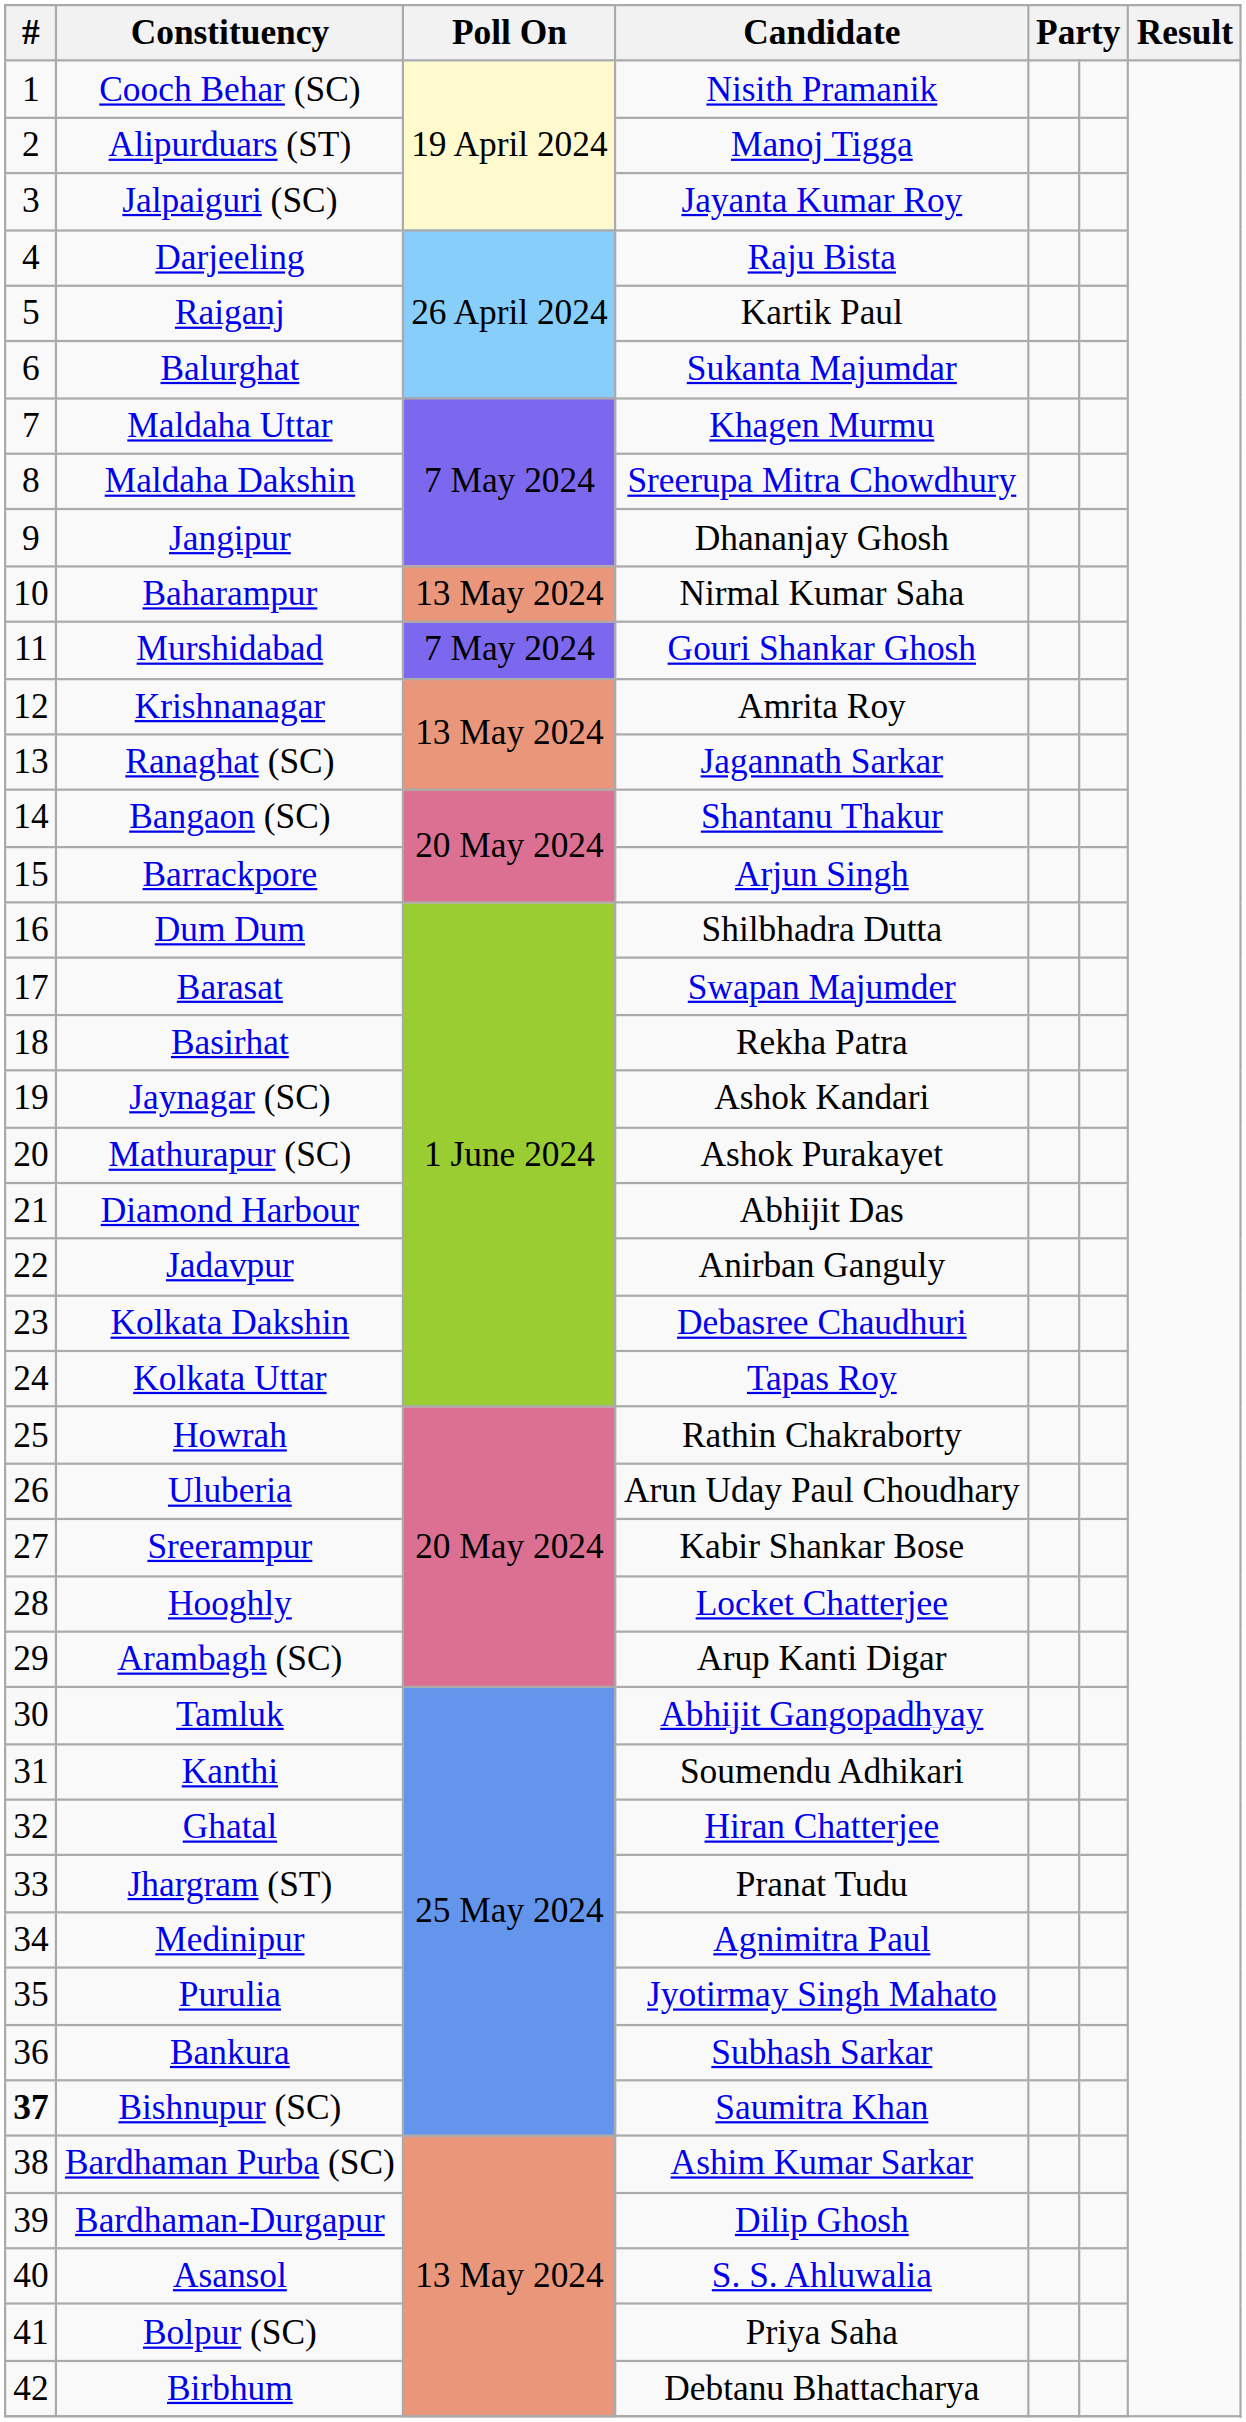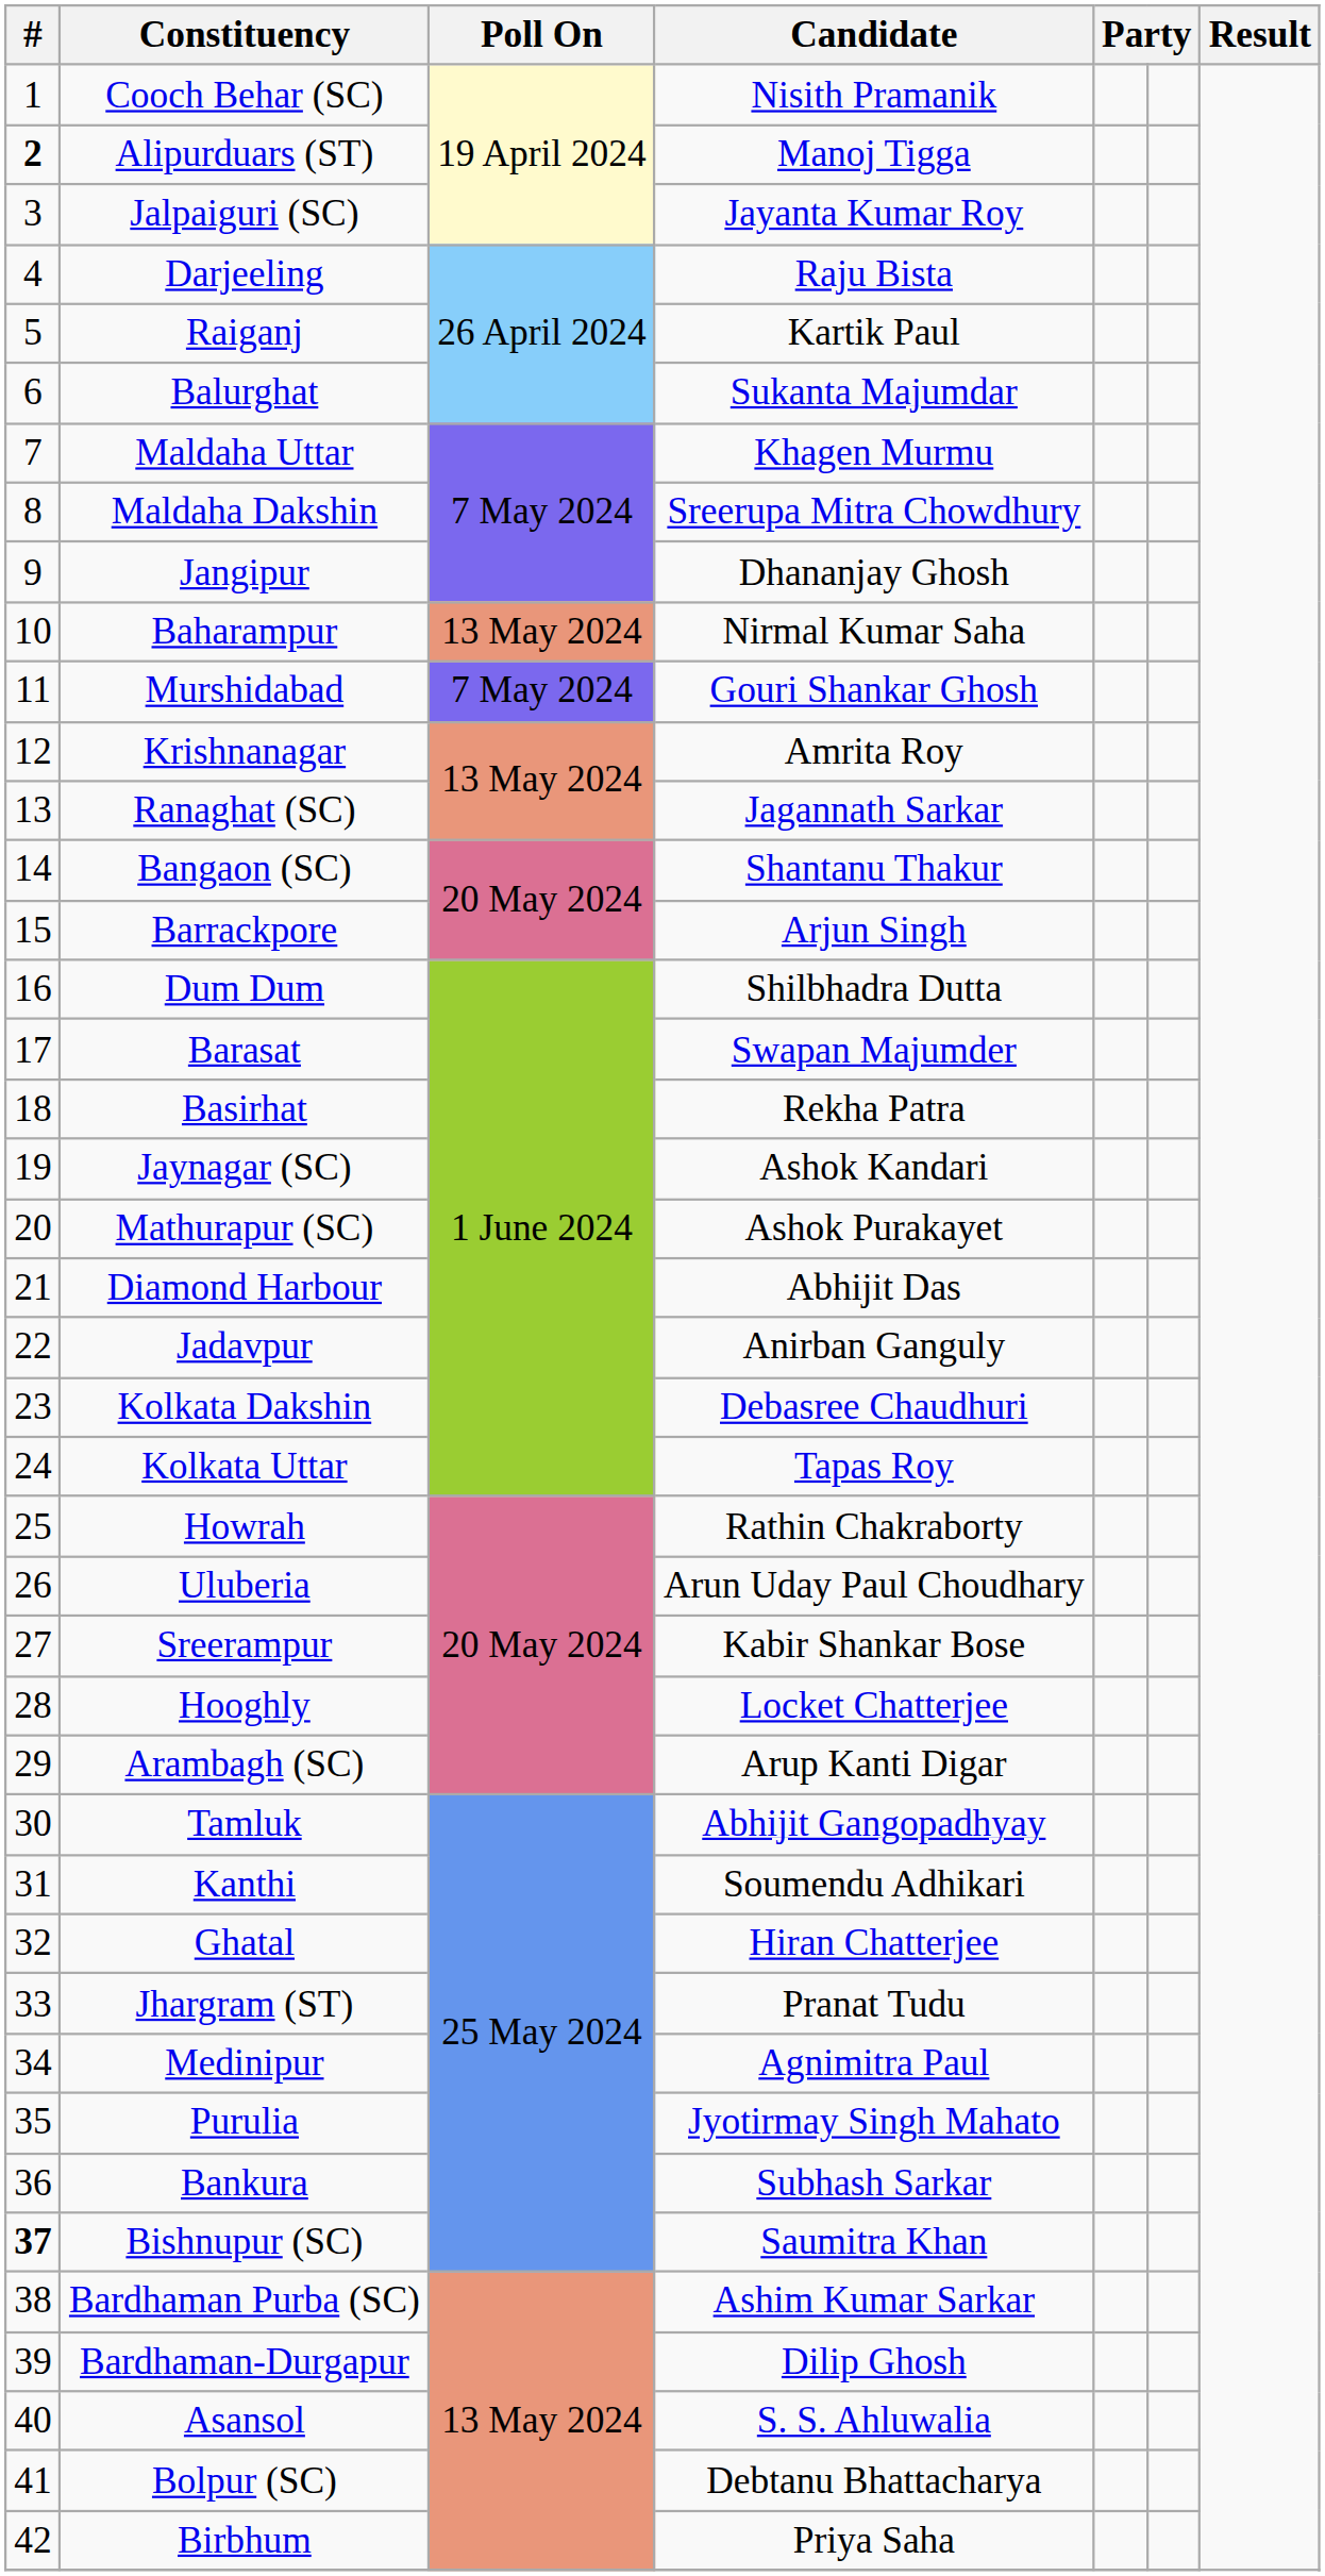Alipurduars (ST) | #: normal -> bold
Bolpur (SC) | Candidate: Priya Saha -> Debtanu Bhattacharya
Birbhum | Candidate: Debtanu Bhattacharya -> Priya Saha
